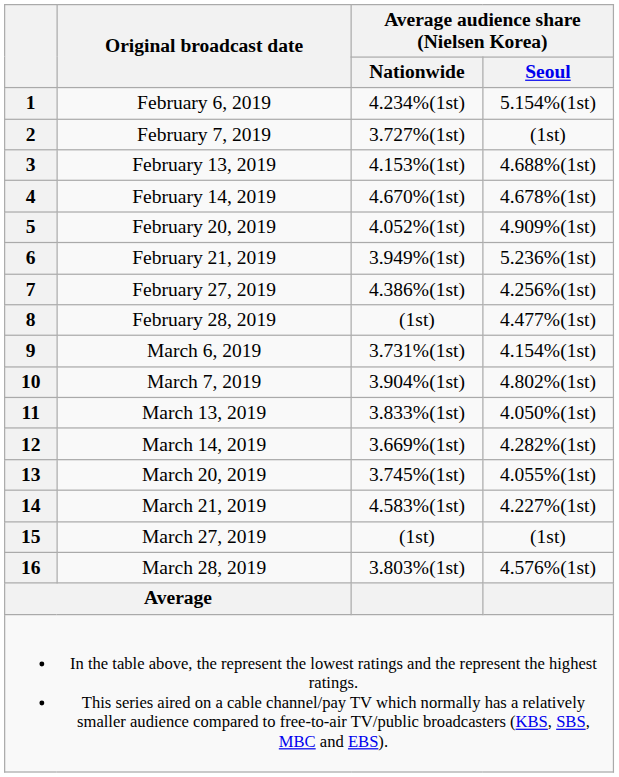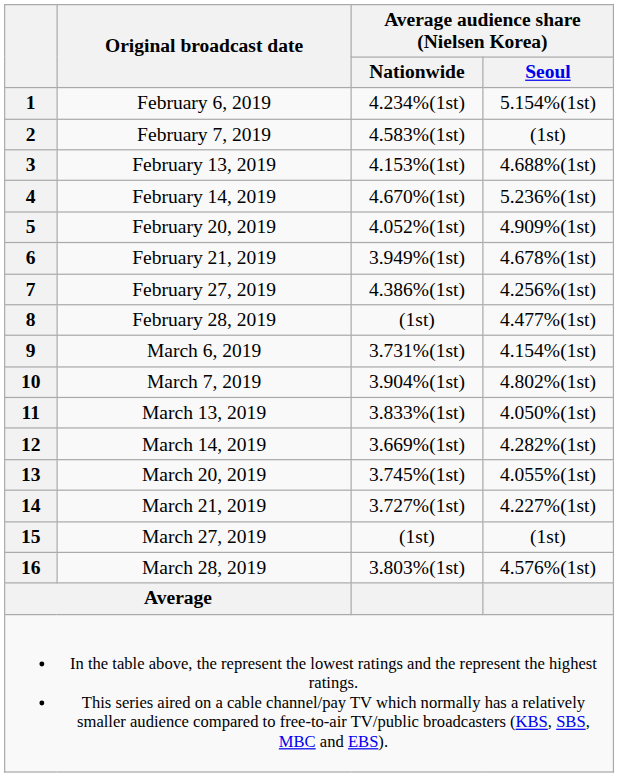2 | Average audience share (Nielsen Korea) / Nationwide: 3.727%(1st) -> 4.583%(1st)
4 | Average audience share (Nielsen Korea) / Seoul: 4.678%(1st) -> 5.236%(1st)
6 | Average audience share (Nielsen Korea) / Seoul: 5.236%(1st) -> 4.678%(1st)
14 | Average audience share (Nielsen Korea) / Nationwide: 4.583%(1st) -> 3.727%(1st)
